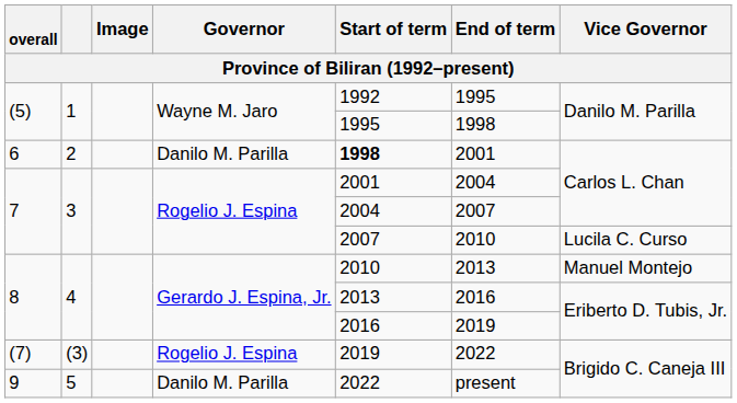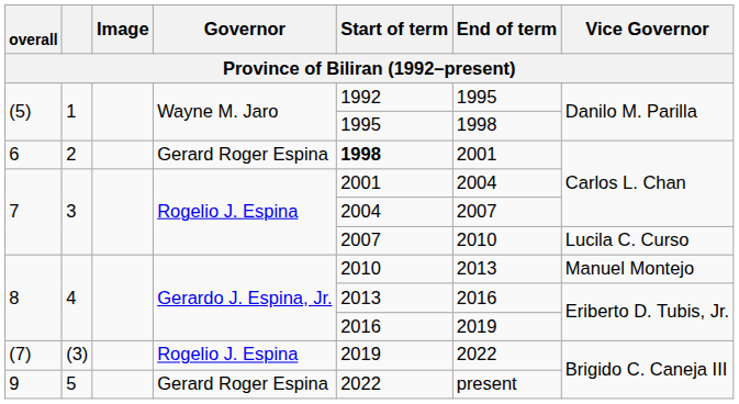6 | Governor: Danilo M. Parilla -> Gerard Roger Espina
9 | Governor: Danilo M. Parilla -> Gerard Roger Espina
